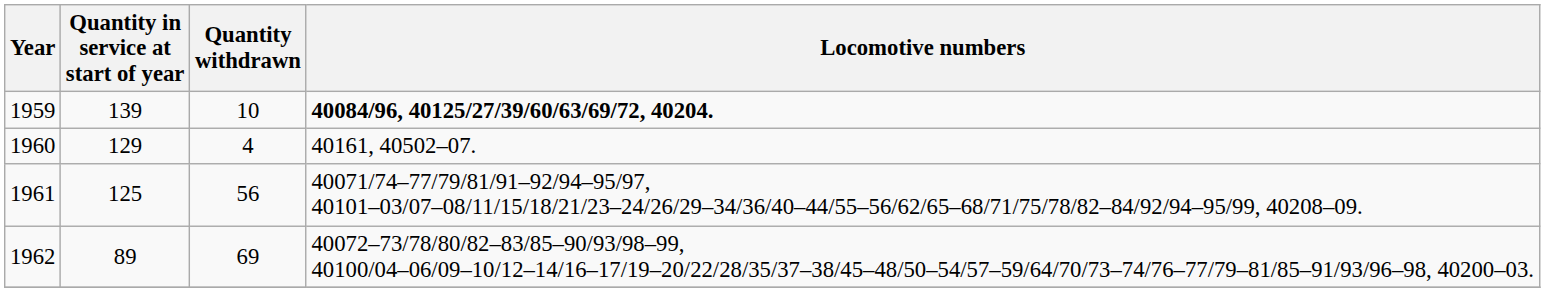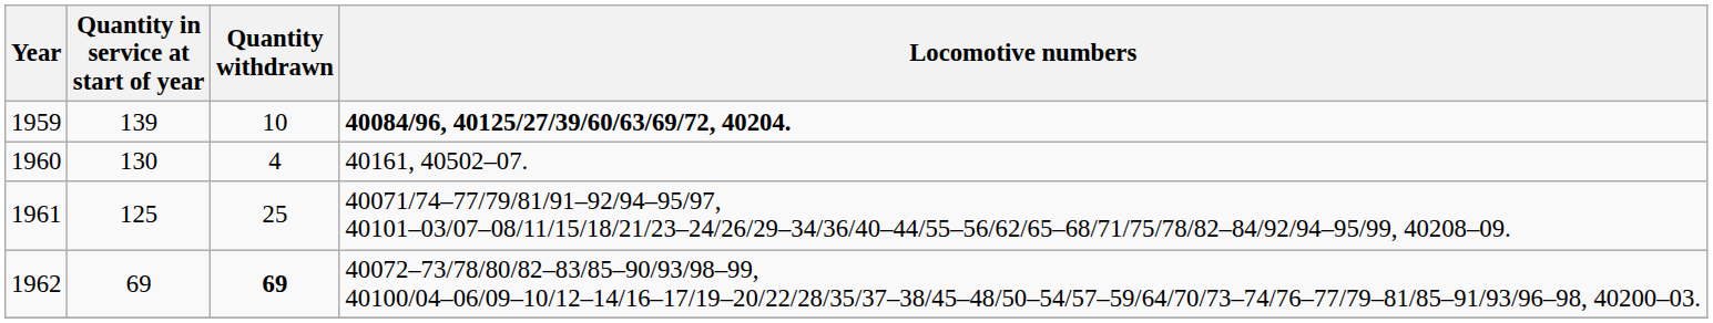1960 | Quantity in service at start of year: 129 -> 130
1961 | Quantity withdrawn: 56 -> 25
1962 | Quantity in service at start of year: 89 -> 69
1962 | Quantity withdrawn: normal -> bold
